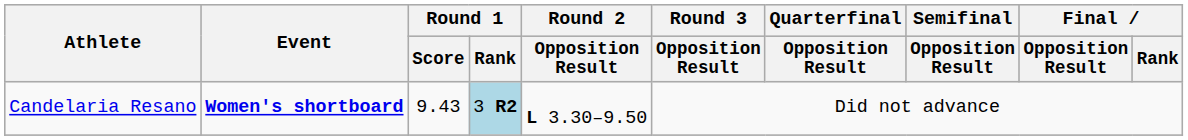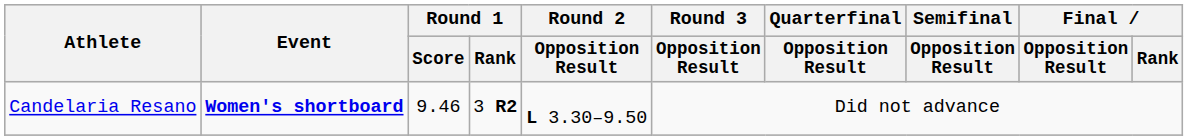Candelaria Resano | Round 1 / Score: 9.43 -> 9.46
Candelaria Resano | Round 1 / Rank: lightblue background -> no background
